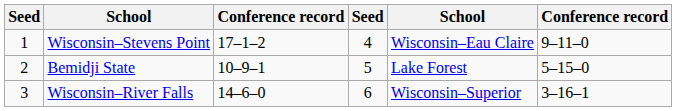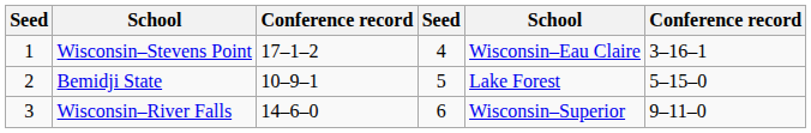Wisconsin–Stevens Point | column 6: 9–11–0 -> 3–16–1
Wisconsin–River Falls | column 6: 3–16–1 -> 9–11–0
